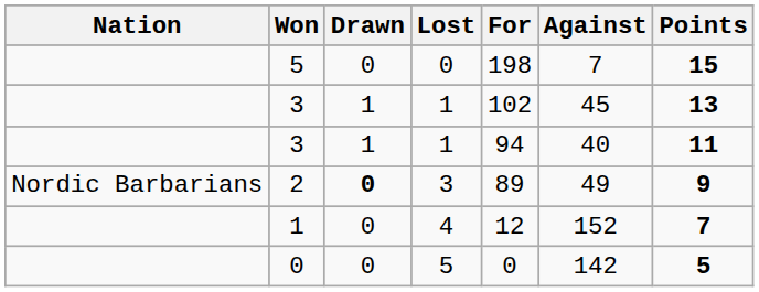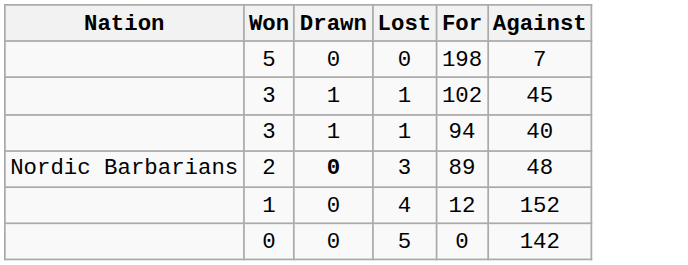- column: Points | 15 | 13 | 11 | 9 | 7 | 5
2 | Against: 49 -> 48
